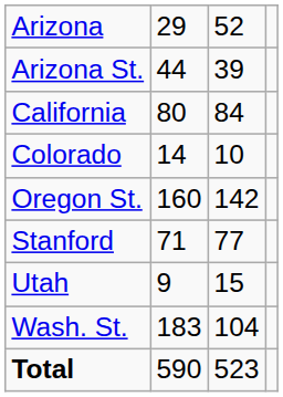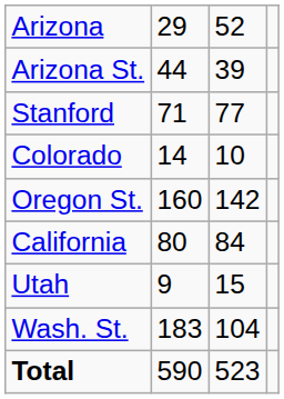rows swapped: California <-> Stanford
